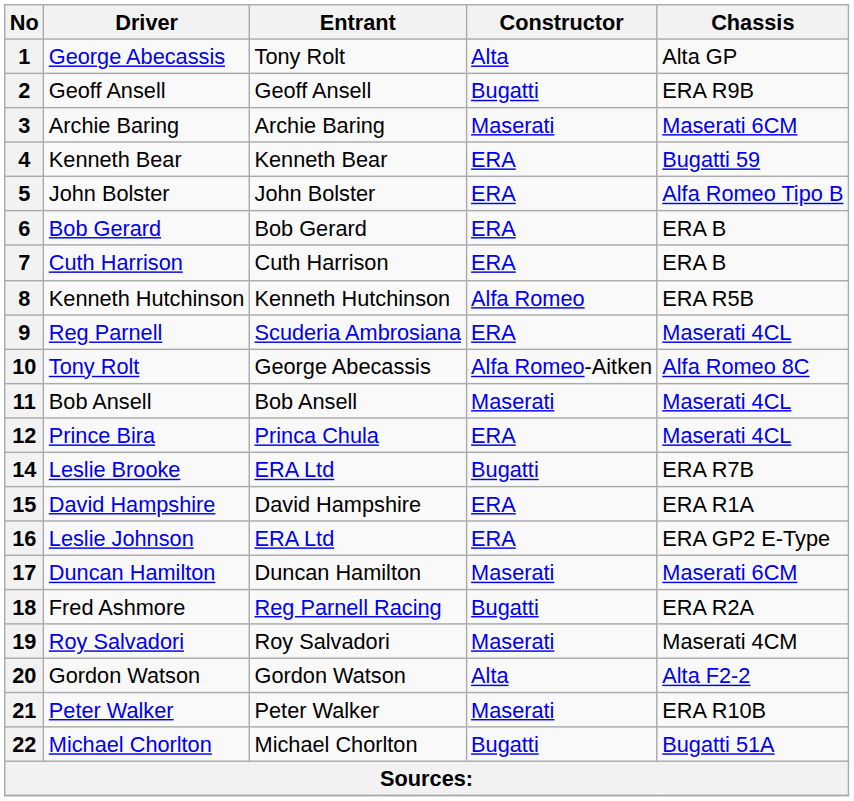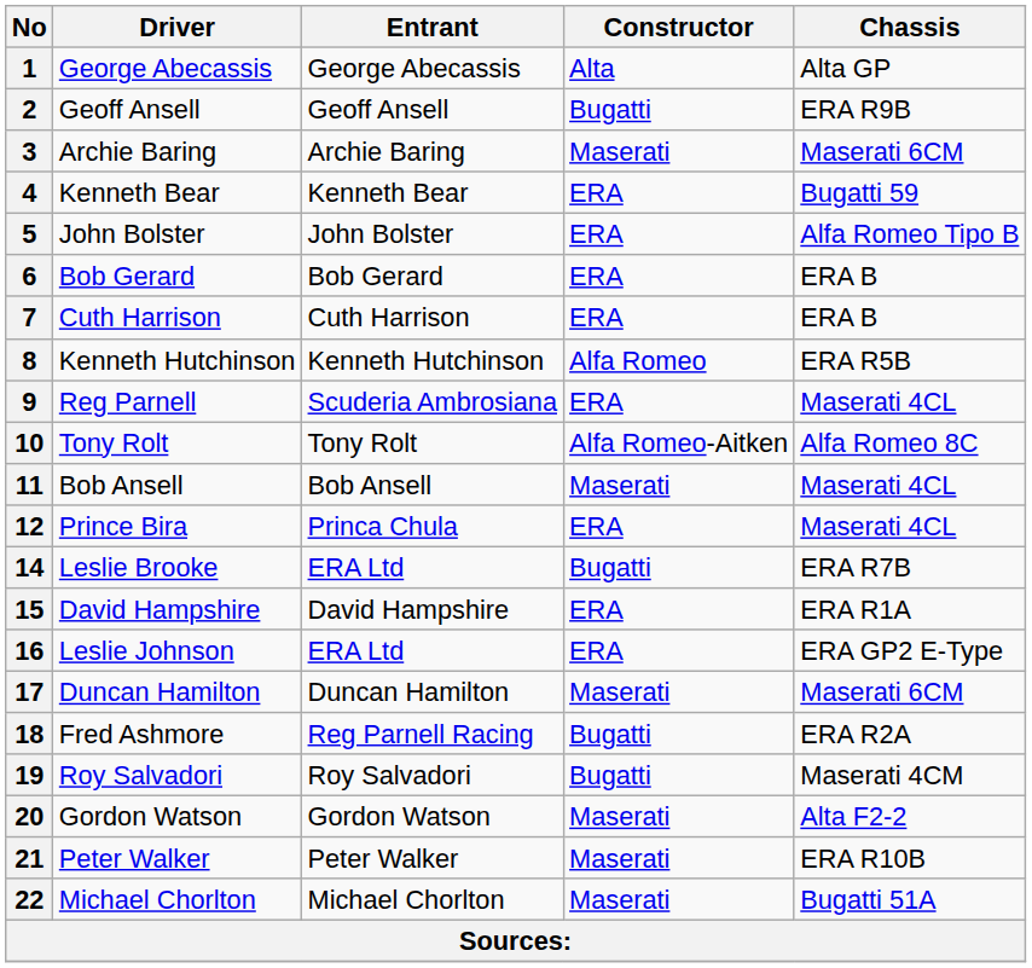1 | Entrant: Tony Rolt -> George Abecassis
10 | Entrant: George Abecassis -> Tony Rolt
19 | Constructor: Maserati -> Bugatti
20 | Constructor: Alta -> Maserati
22 | Constructor: Bugatti -> Maserati
